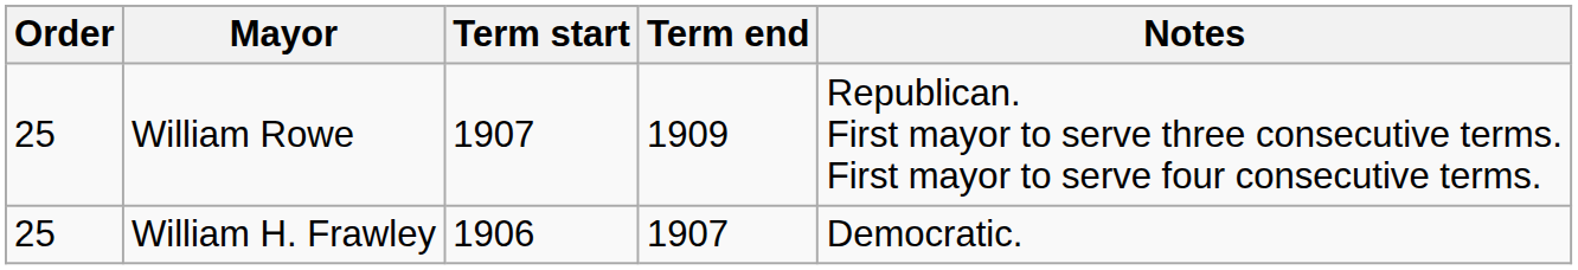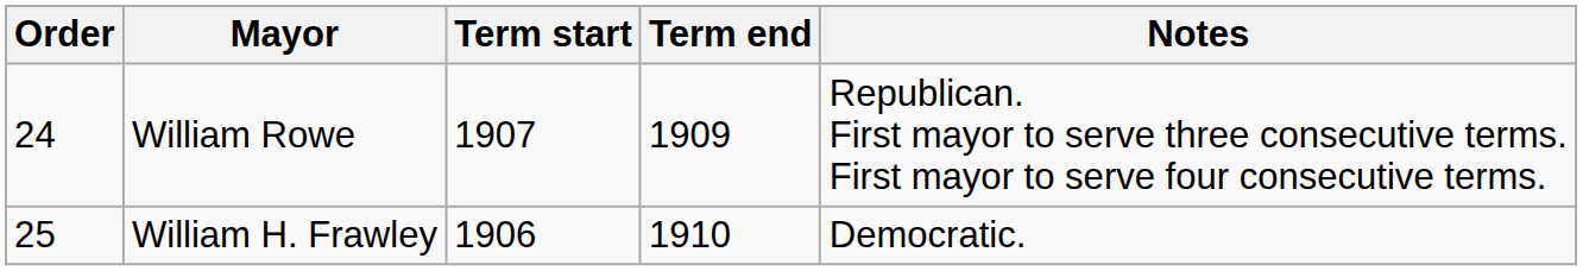William Rowe | Order: 25 -> 24
William H. Frawley | Term end: 1907 -> 1910
